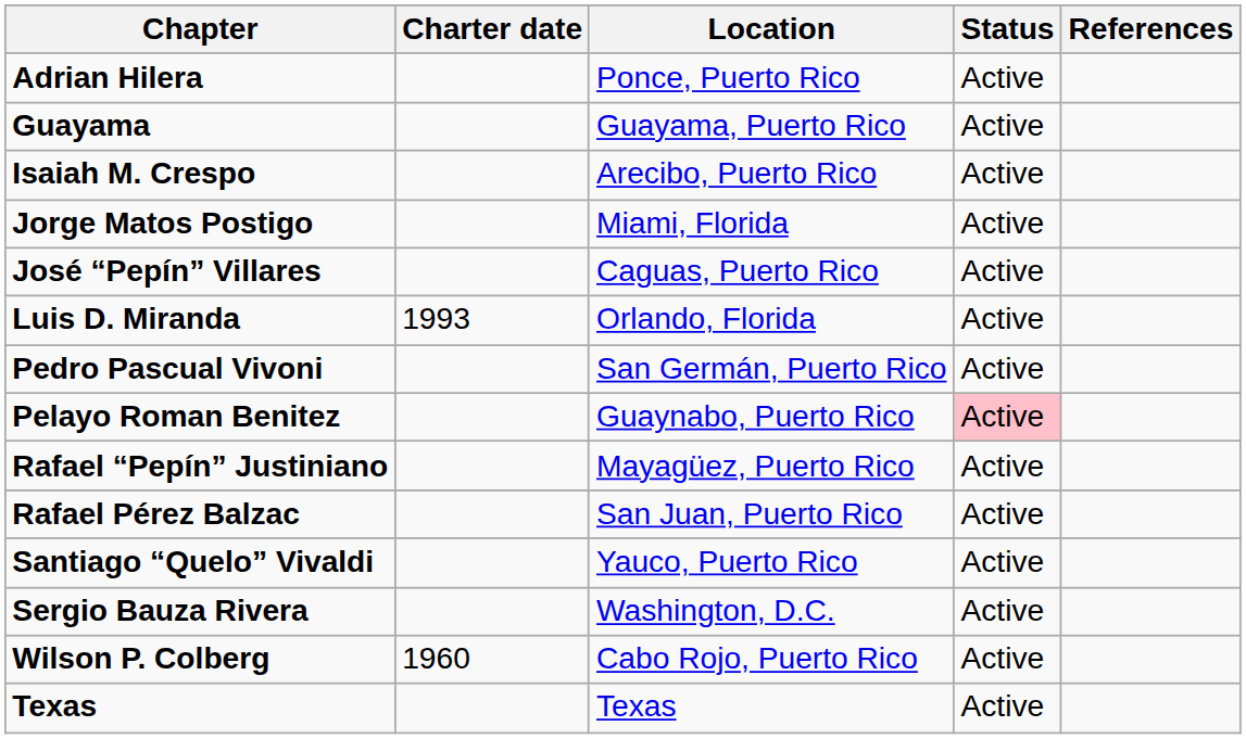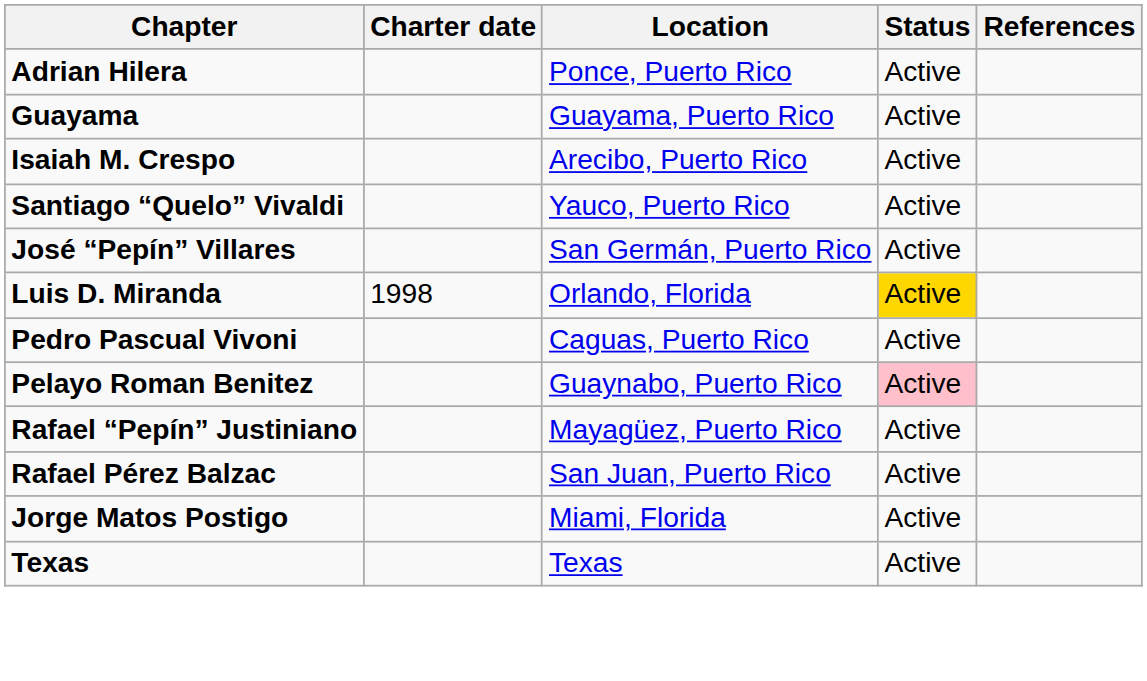rows swapped: Jorge Matos Postigo <-> Santiago “Quelo” Vivaldi
José “Pepín” Villares | Location: Caguas, Puerto Rico -> San Germán, Puerto Rico
Luis D. Miranda | Charter date: 1993 -> 1998
Luis D. Miranda | Status: no background -> gold background
Pedro Pascual Vivoni | Location: San Germán, Puerto Rico -> Caguas, Puerto Rico
- row: Sergio Bauza Rivera | Washington, D.C. | Active
- row: Wilson P. Colberg | 1960 | Cabo Rojo, Puerto Rico | Active
